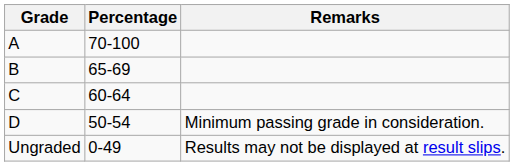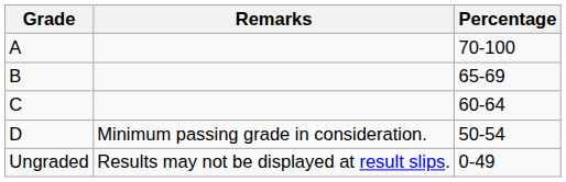columns swapped: Percentage <-> Remarks
